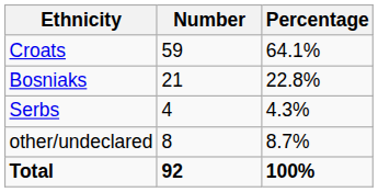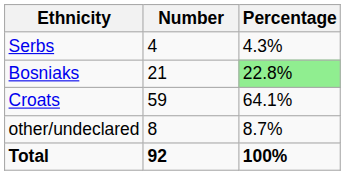rows swapped: Croats <-> Serbs
Bosniaks | Percentage: no background -> lightgreen background
